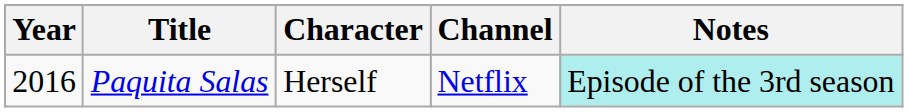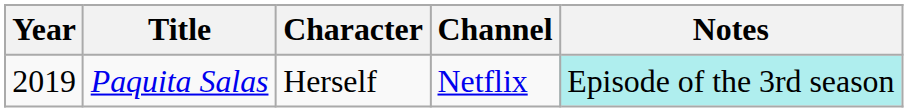Paquita Salas | Year: 2016 -> 2019
